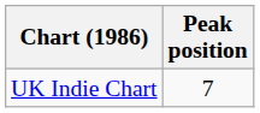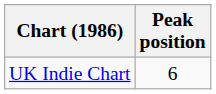UK Indie Chart | Peak position: 7 -> 6
